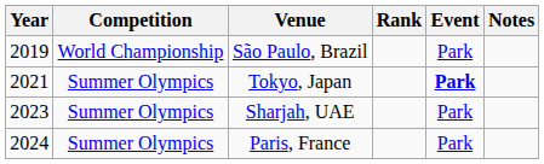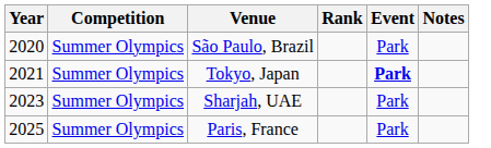São Paulo, Brazil | Year: 2019 -> 2020
São Paulo, Brazil | Competition: World Championship -> Summer Olympics
Paris, France | Year: 2024 -> 2025
